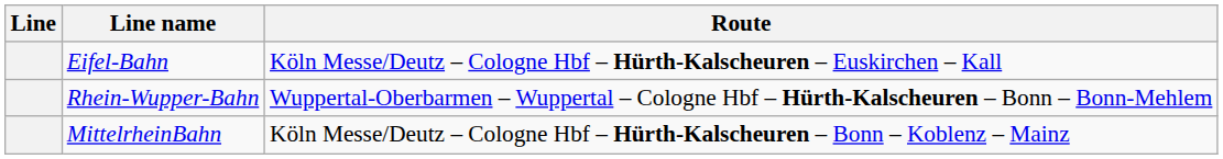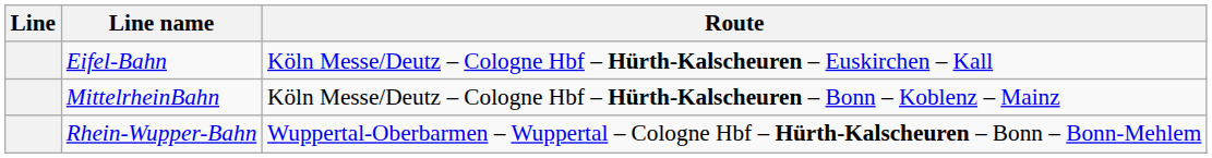rows swapped: MittelrheinBahn <-> Rhein-Wupper-Bahn
